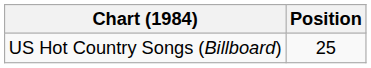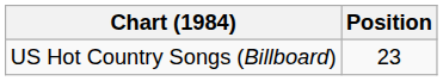US Hot Country Songs (Billboard) | Position: 25 -> 23
